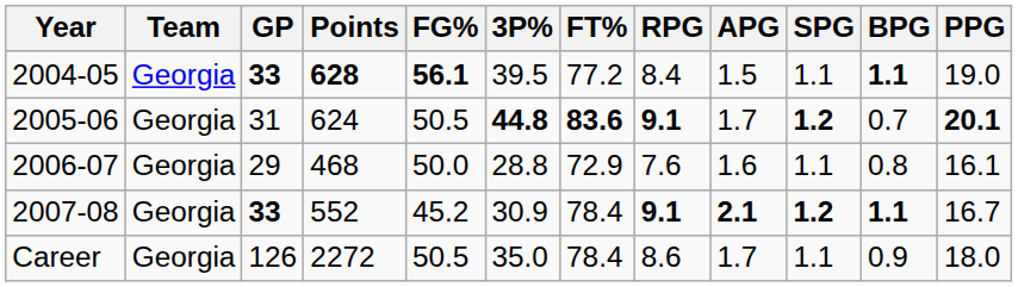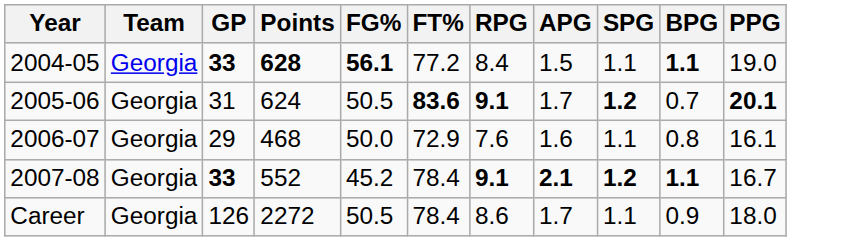- column: 3P% | 39.5 | 44.8 | 28.8 | 30.9 | 35.0
